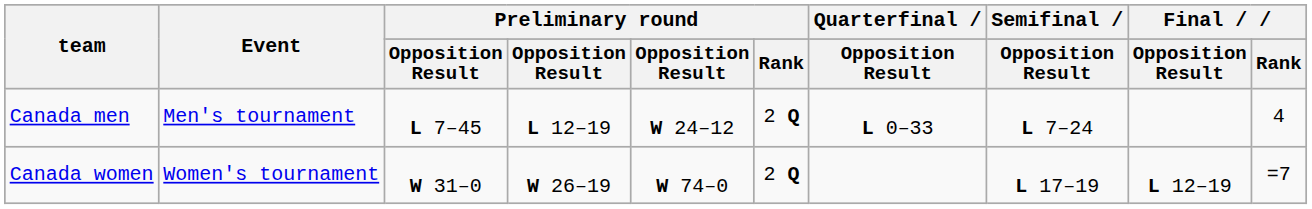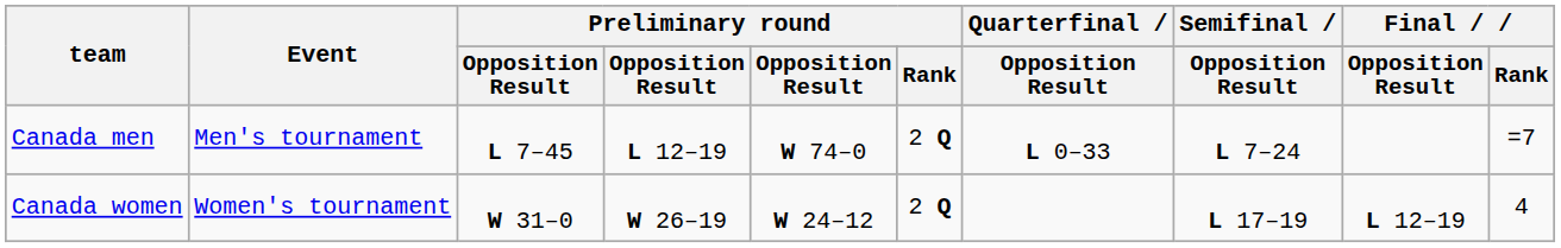Canada men | column 5: W 24–12 -> W 74–0
Canada men | Final / Rank: 4 -> =7
Canada women | column 5: W 74–0 -> W 24–12
Canada women | Final / Rank: =7 -> 4
